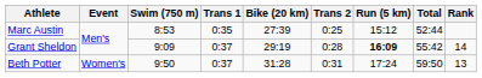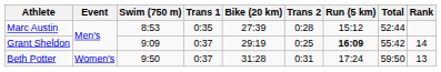Marc Austin | Trans 2: 0:25 -> 0:28
Grant Sheldon | Trans 2: 0:28 -> 0:25
